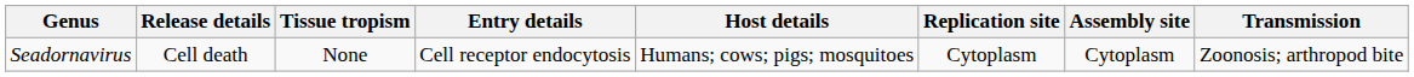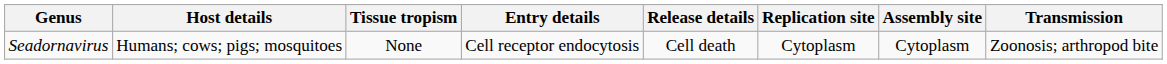columns swapped: Host details <-> Release details
